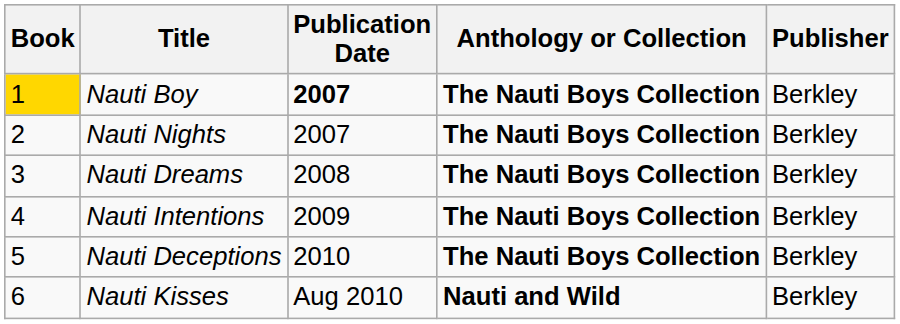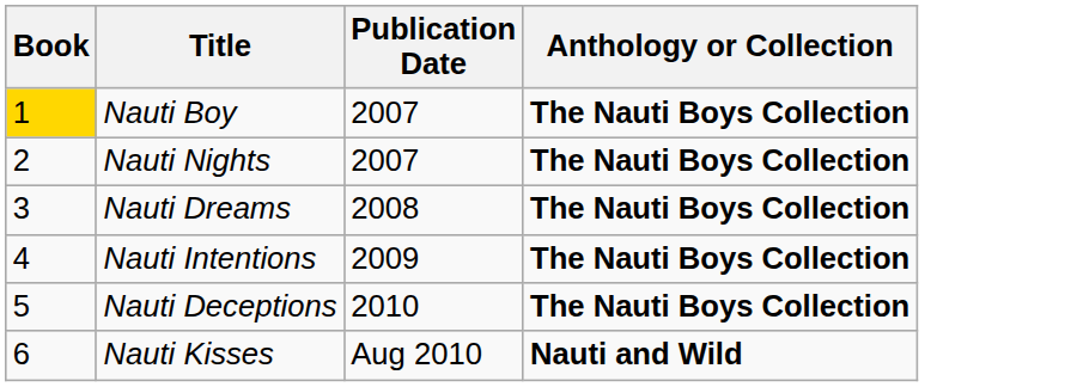- column: Publisher | Berkley | Berkley | Berkley | Berkley | Berkley | Berkley
Nauti Boy | Publication Date: bold -> normal
